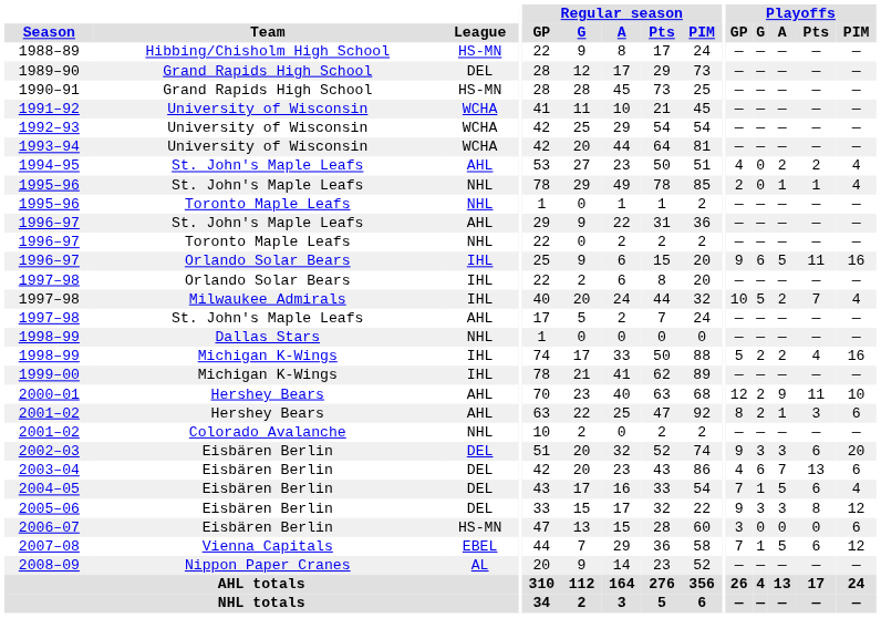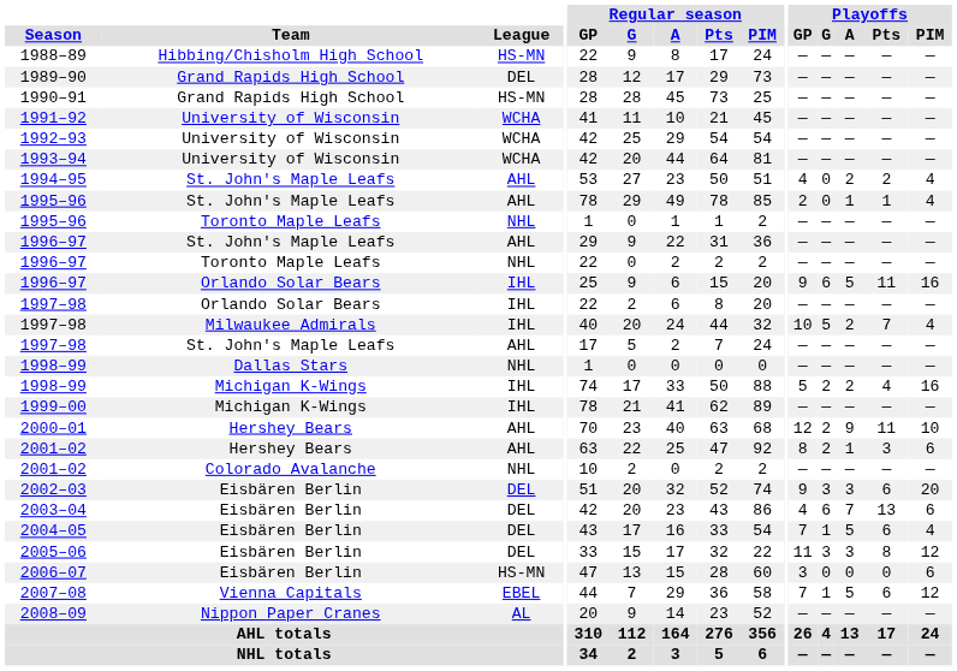1995–96 / St. John's Maple Leafs | League: NHL -> AHL
2005–06 | Playoffs / GP: 9 -> 11
